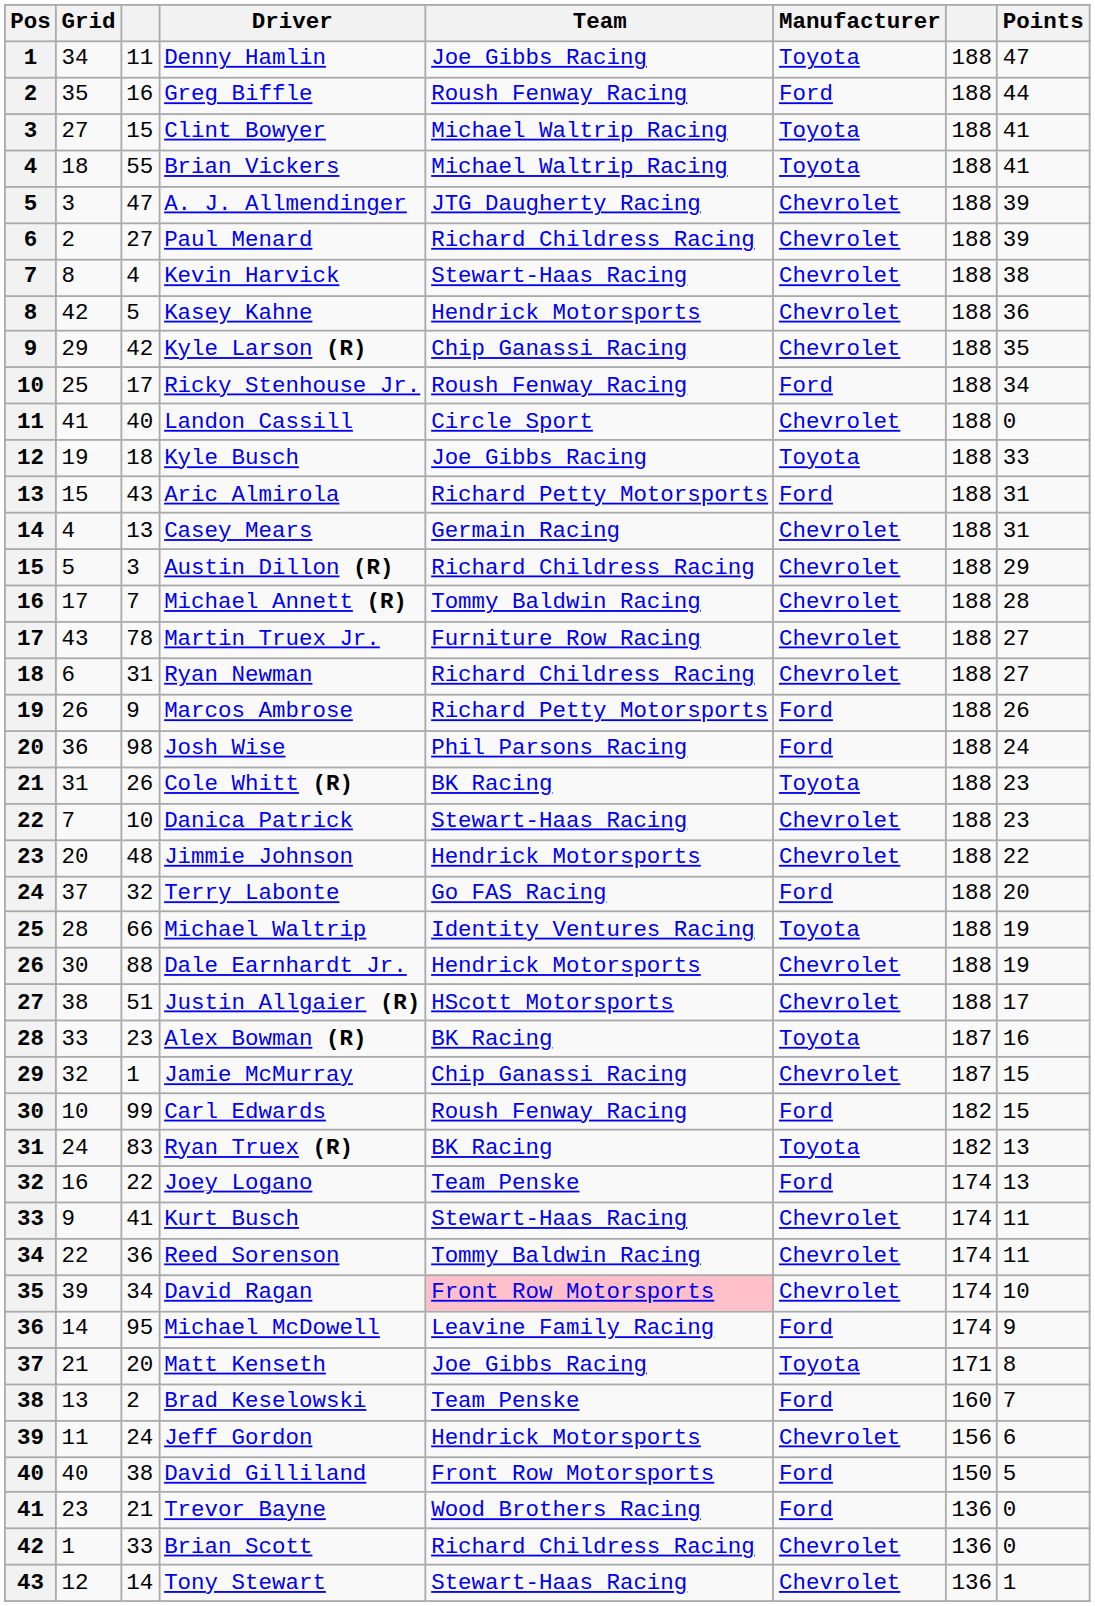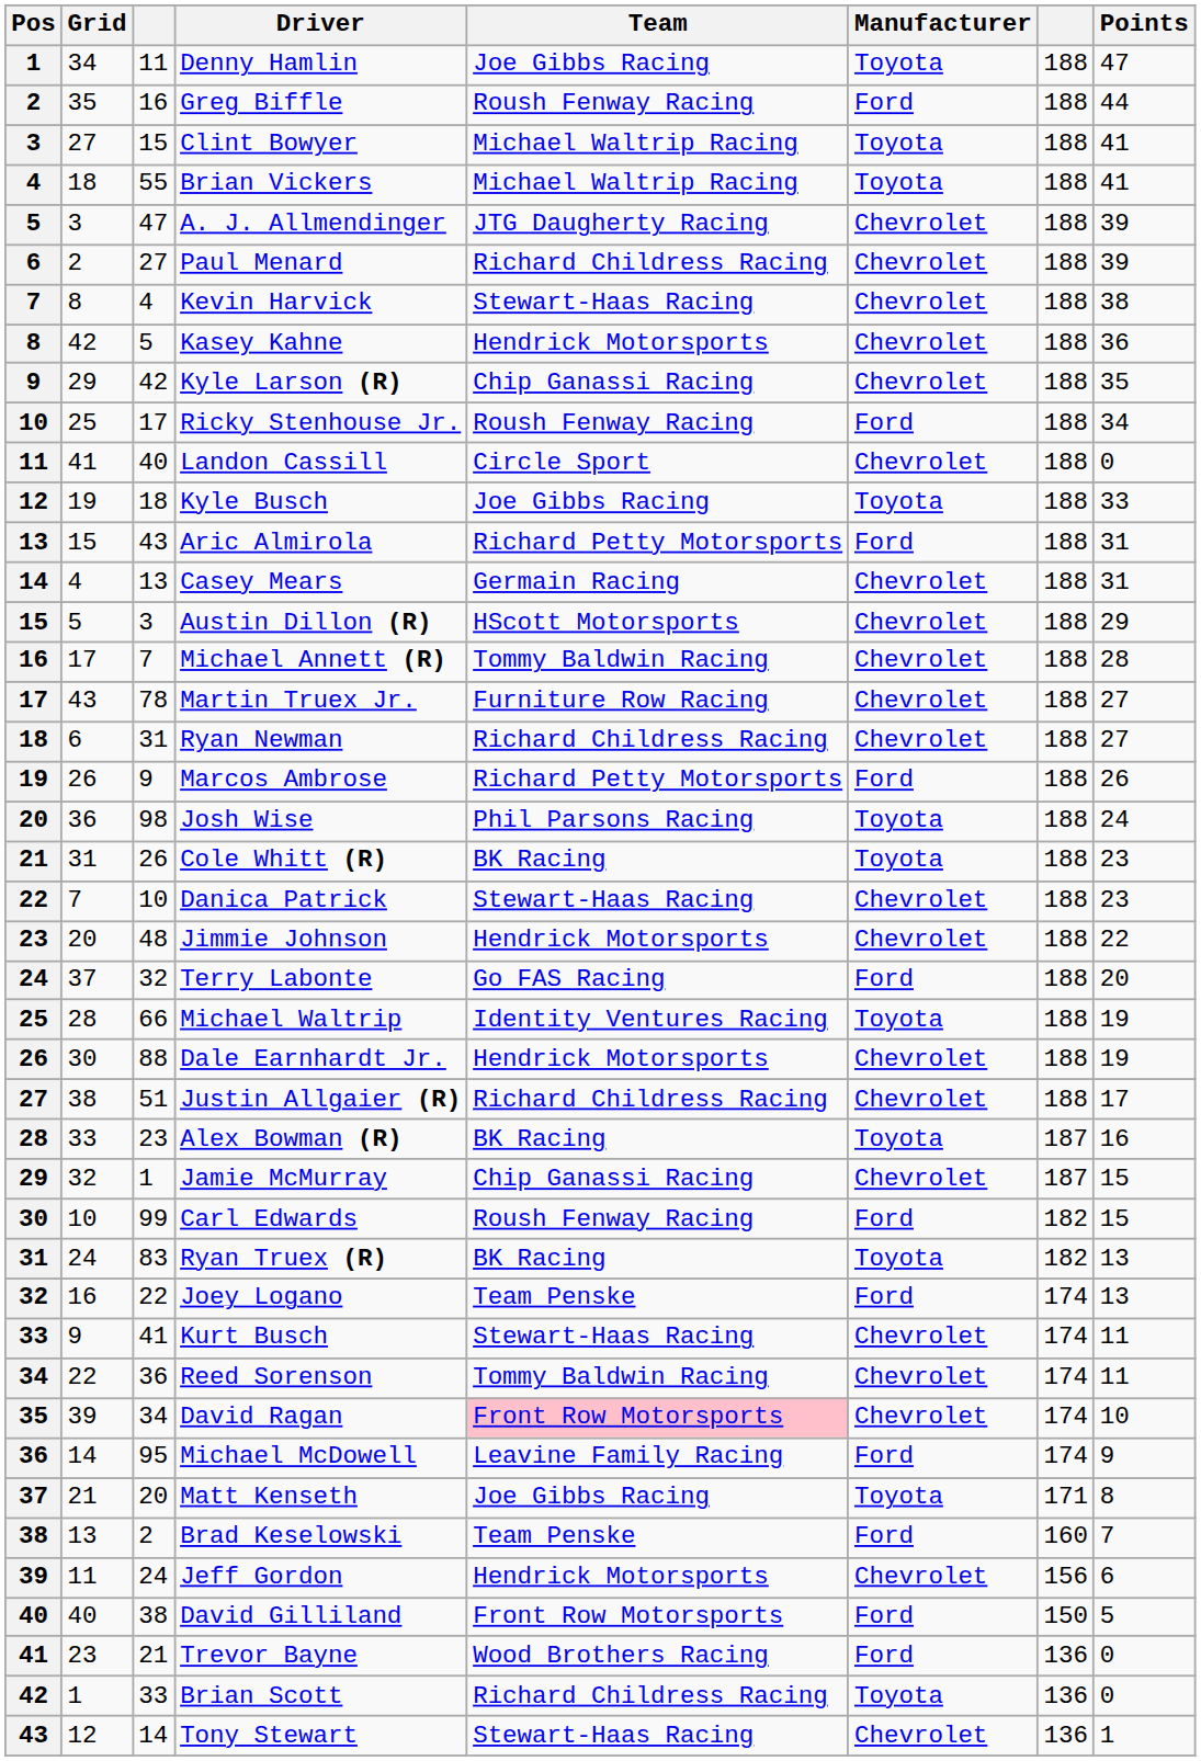Austin Dillon (R) | Team: Richard Childress Racing -> HScott Motorsports
Josh Wise | Manufacturer: Ford -> Toyota
Justin Allgaier (R) | Team: HScott Motorsports -> Richard Childress Racing
Brian Scott | Manufacturer: Chevrolet -> Toyota
